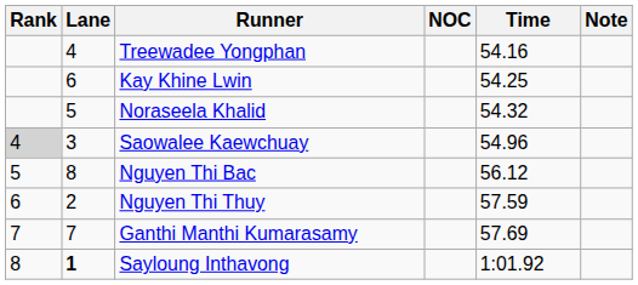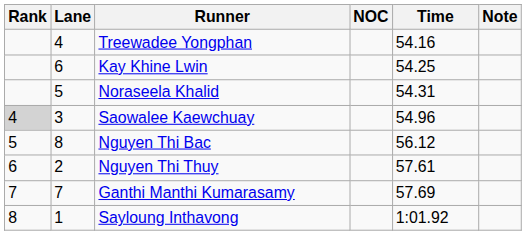Noraseela Khalid | Time: 54.32 -> 54.31
Nguyen Thi Thuy | Time: 57.59 -> 57.61
Sayloung Inthavong | Lane: bold -> normal
